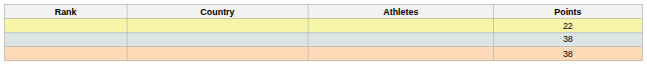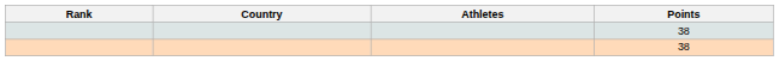- row: 22
